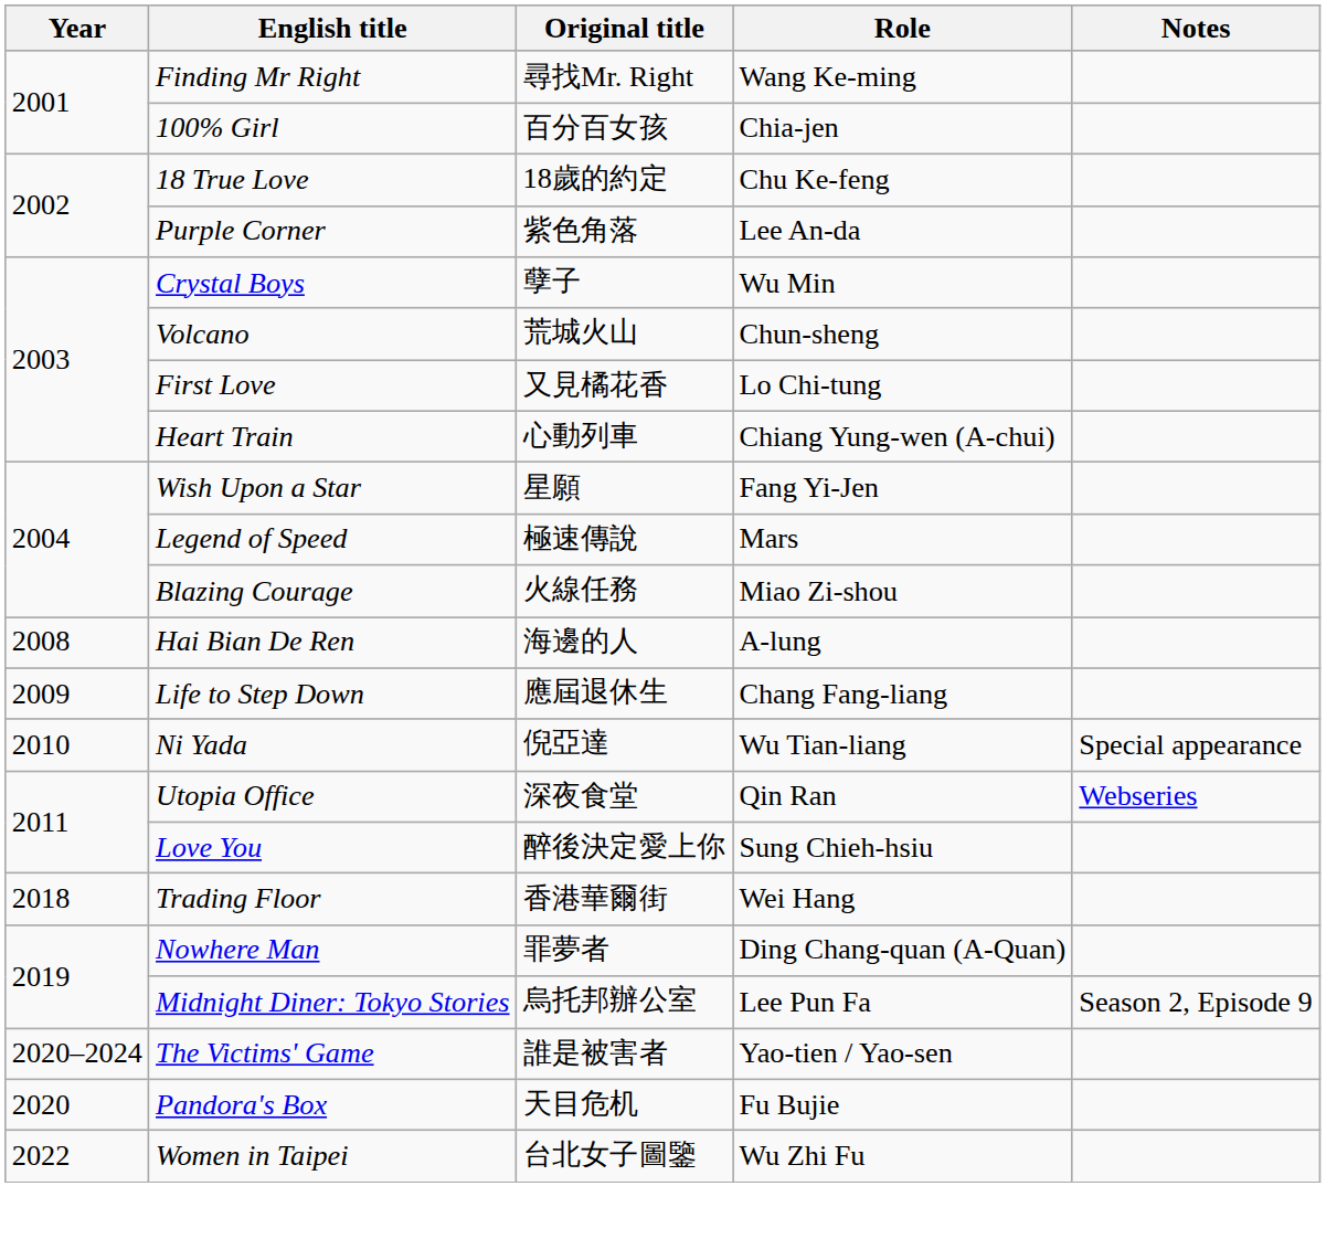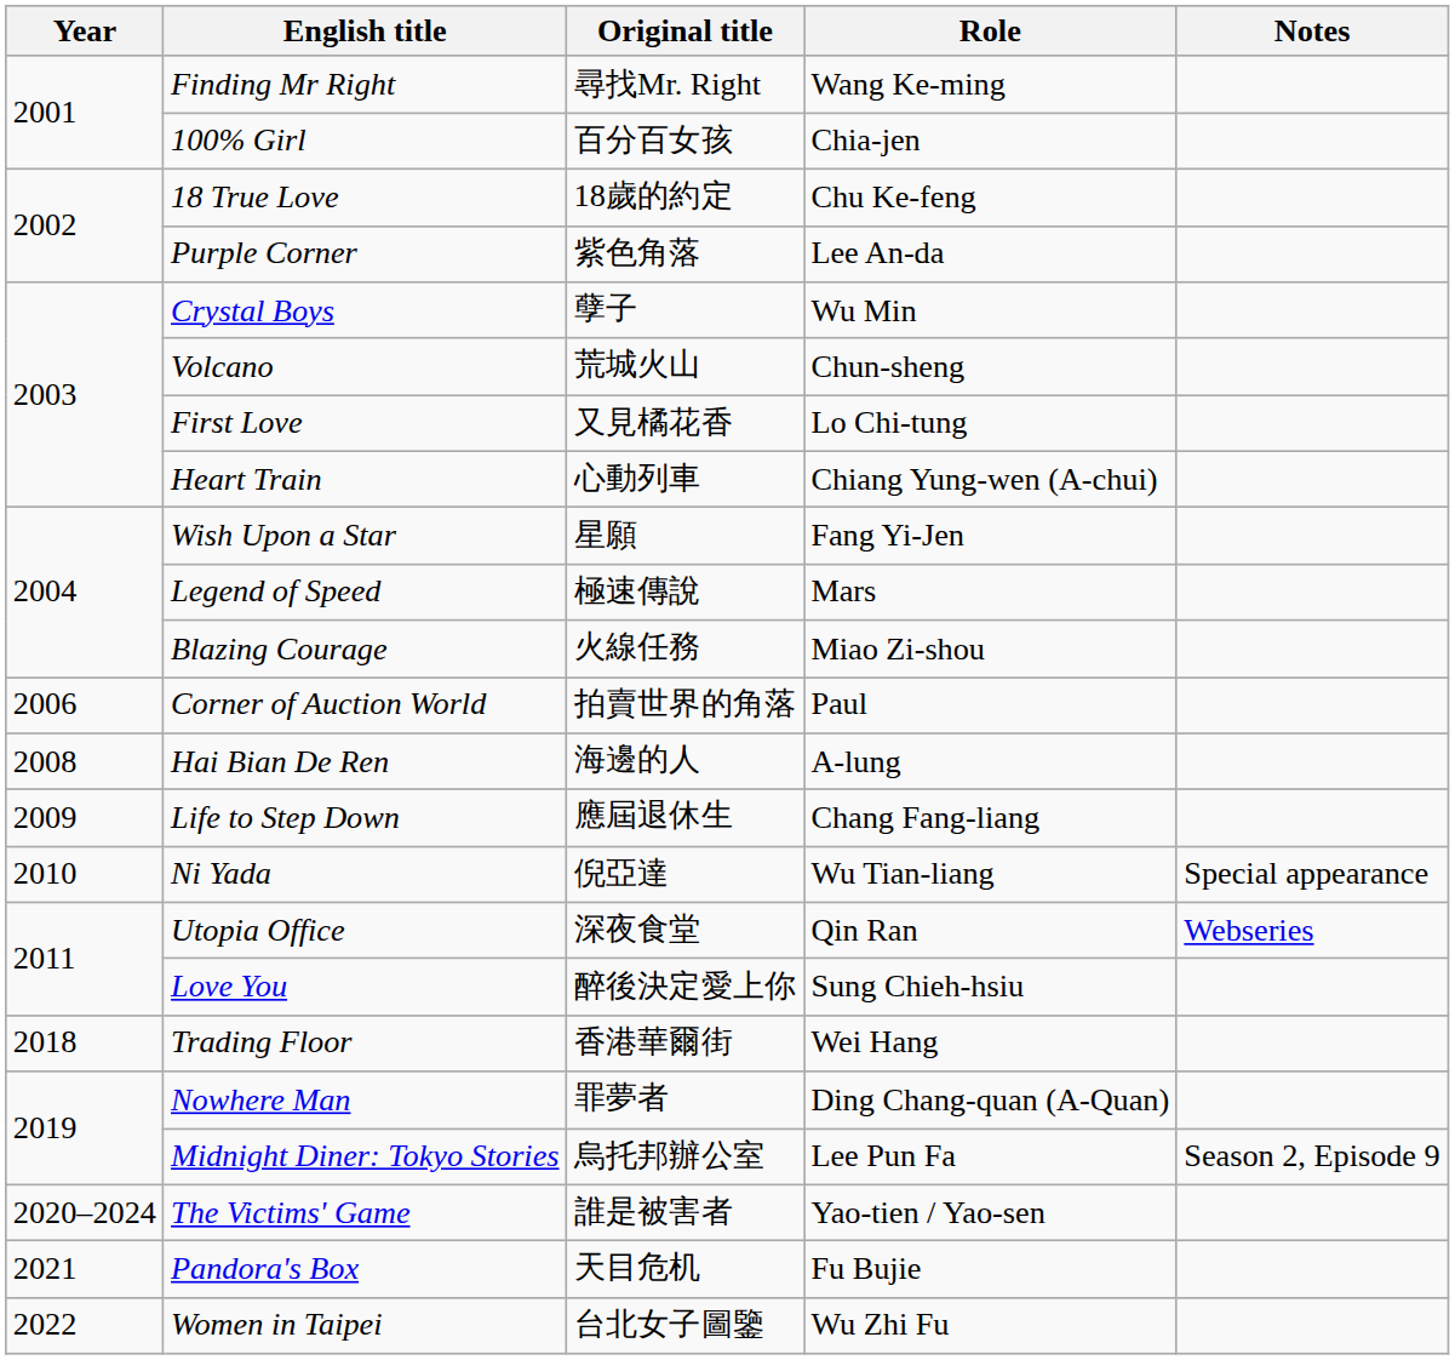+ row: 2006 | Corner of Auction World | 拍賣世界的角落 | Paul
Pandora's Box | Year: 2020 -> 2021
